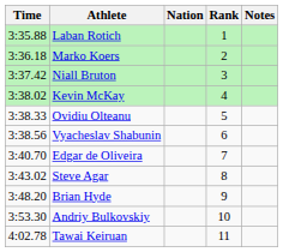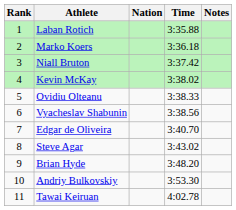columns swapped: Rank <-> Time
